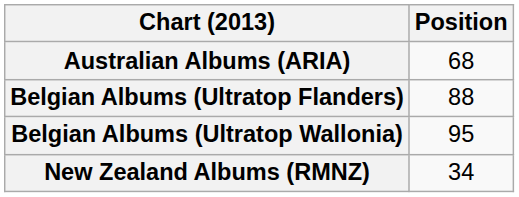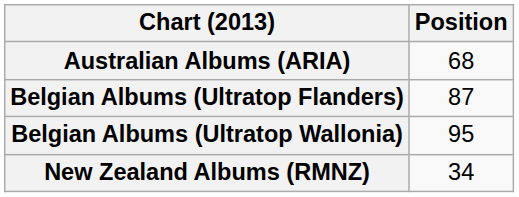Belgian Albums (Ultratop Flanders) | Position: 88 -> 87
